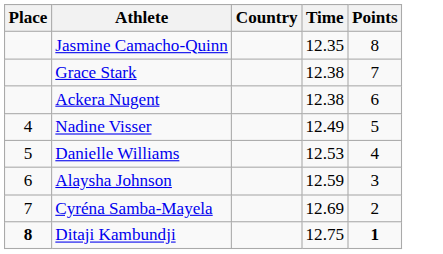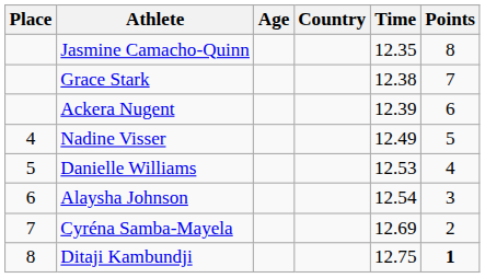+ column: Age
Ackera Nugent | Time: 12.38 -> 12.39
Alaysha Johnson | Time: 12.59 -> 12.54
Ditaji Kambundji | Place: bold -> normal
